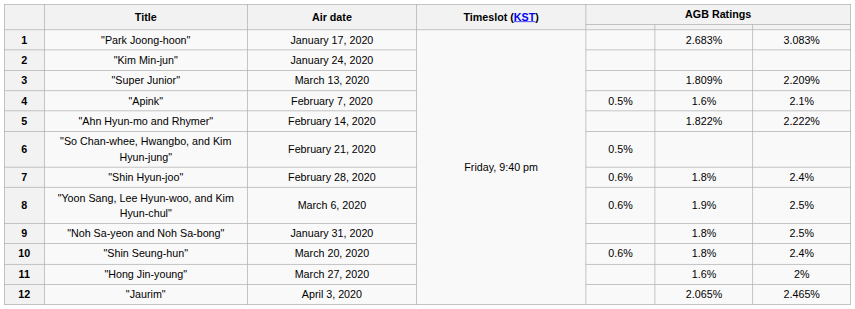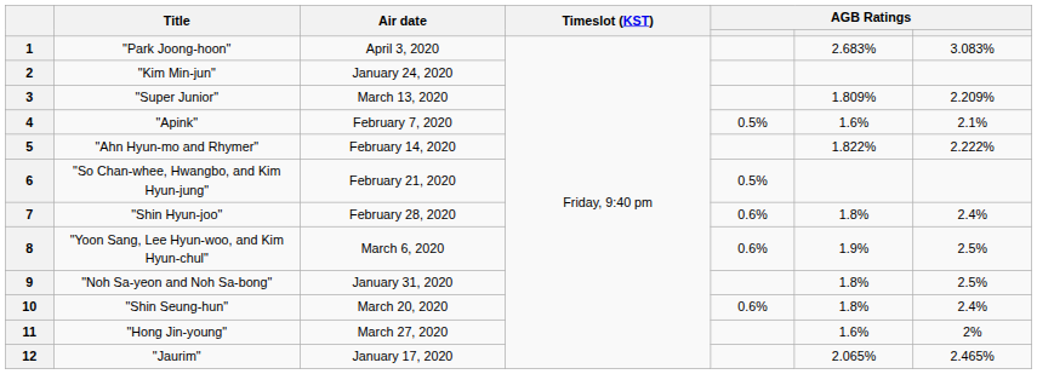1 | Air date: January 17, 2020 -> April 3, 2020
12 | Air date: April 3, 2020 -> January 17, 2020
